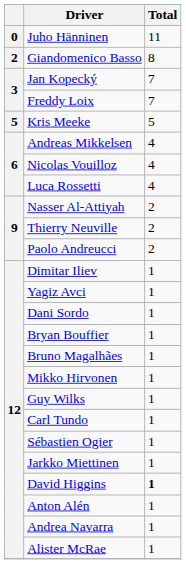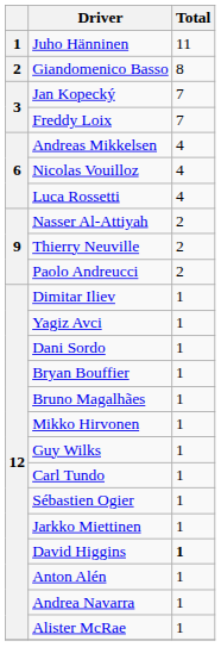Juho Hänninen | column 1: 0 -> 1
- row: 5 | Kris Meeke | 5
